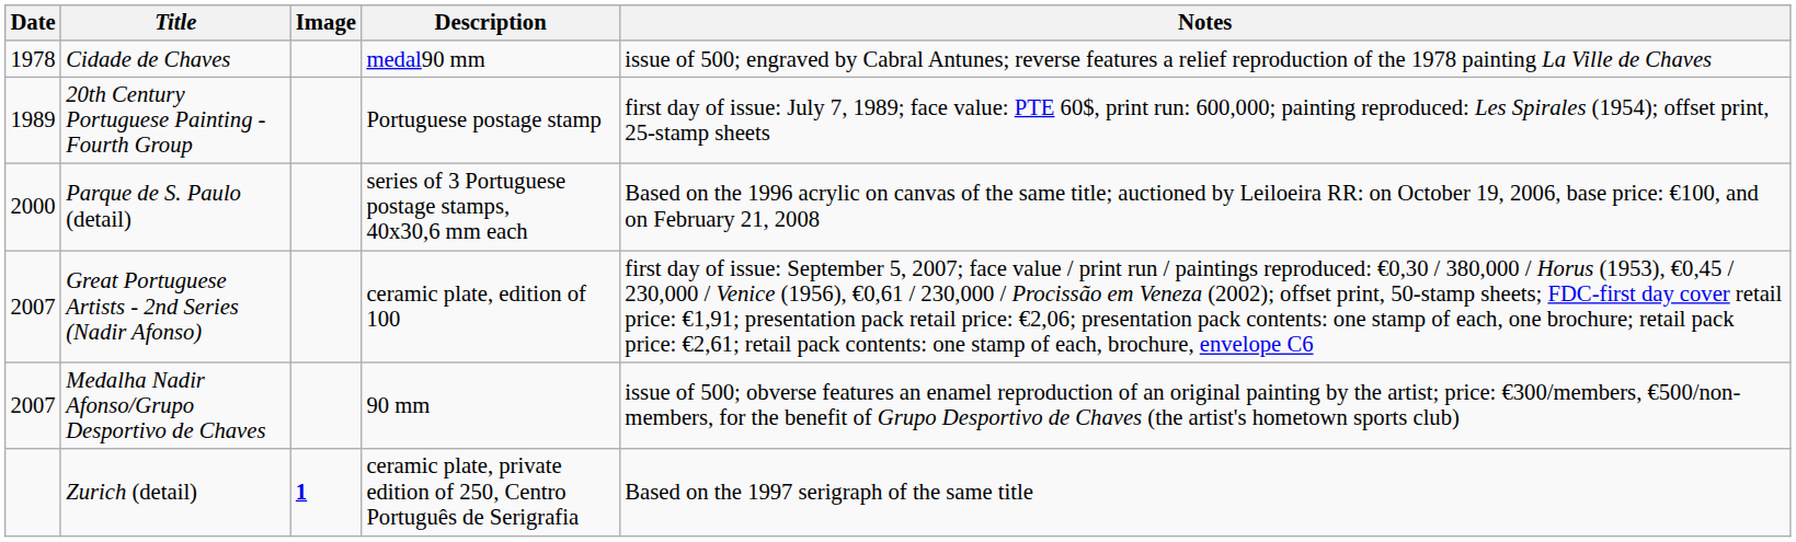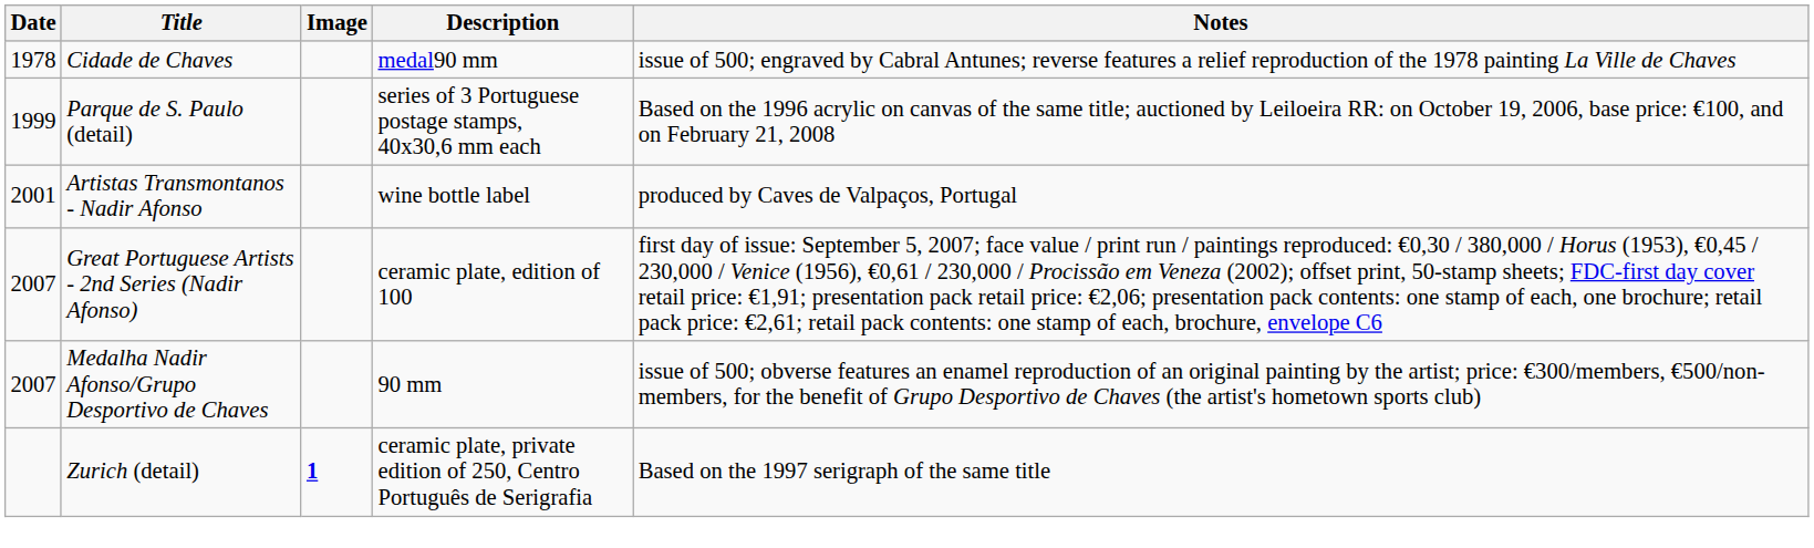- row: 1989 | 20th Century Portuguese Painting - Fourth Group | Portuguese postage stamp | first day of issue: July 7, 1989; face value: PTE 60$, print run: 600,000; painting reproduced: Les Spirales (1954); offset print, 25-stamp sheets
Parque de S. Paulo (detail) | Date: 2000 -> 1999
+ row: 2001 | Artistas Transmontanos - Nadir Afonso | wine bottle label | produced by Caves de Valpaços, Portugal
